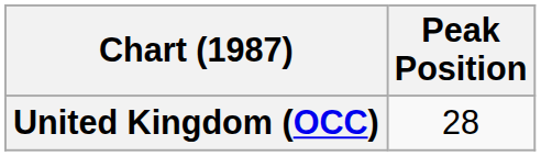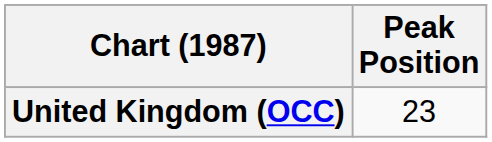United Kingdom (OCC) | Peak Position: 28 -> 23
